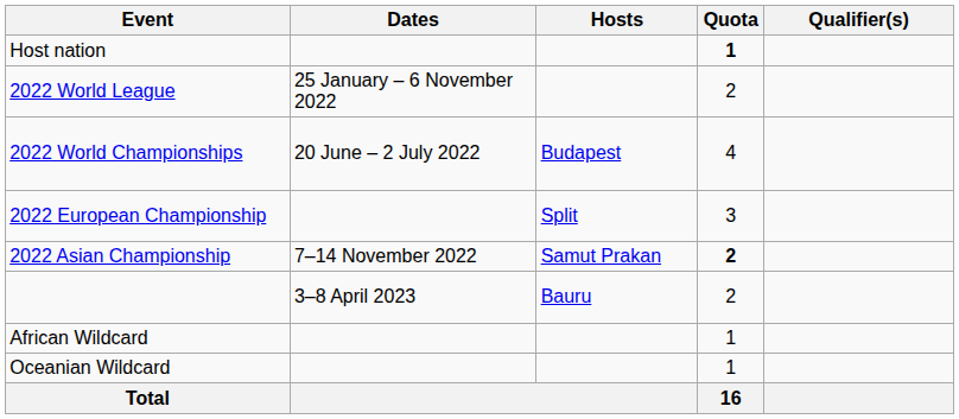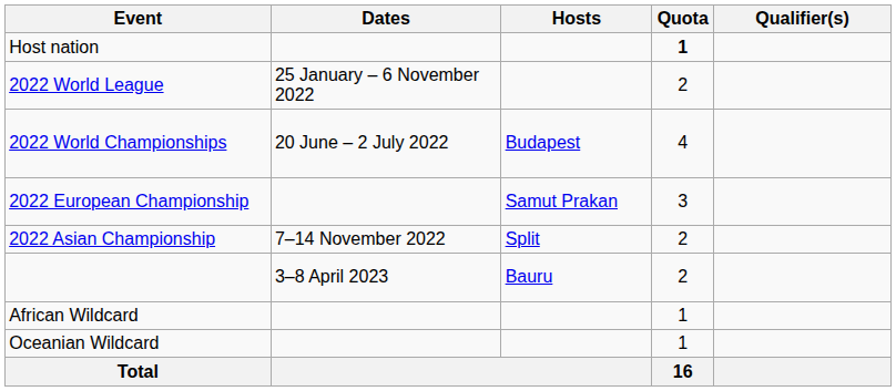2022 European Championship | Hosts: Split -> Samut Prakan
2022 Asian Championship | Hosts: Samut Prakan -> Split
2022 Asian Championship | Quota: bold -> normal
